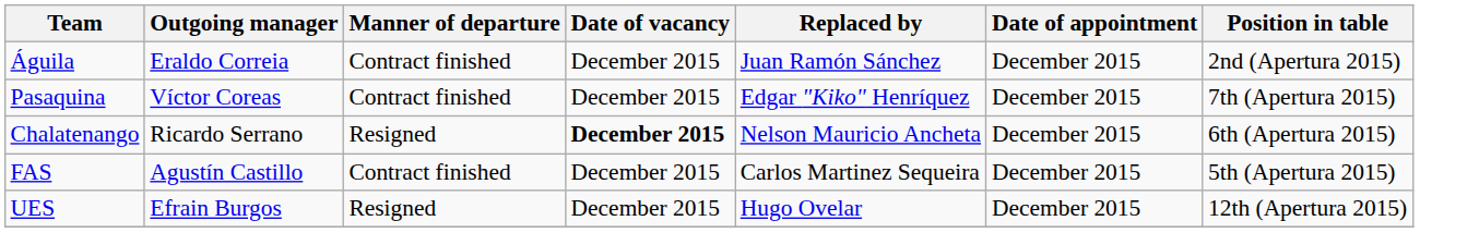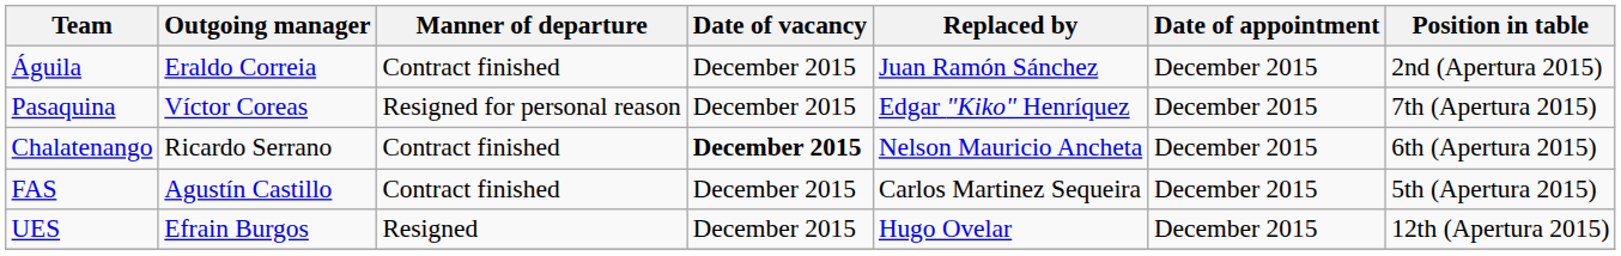Pasaquina | Manner of departure: Contract finished -> Resigned for personal reason
Chalatenango | Manner of departure: Resigned -> Contract finished
